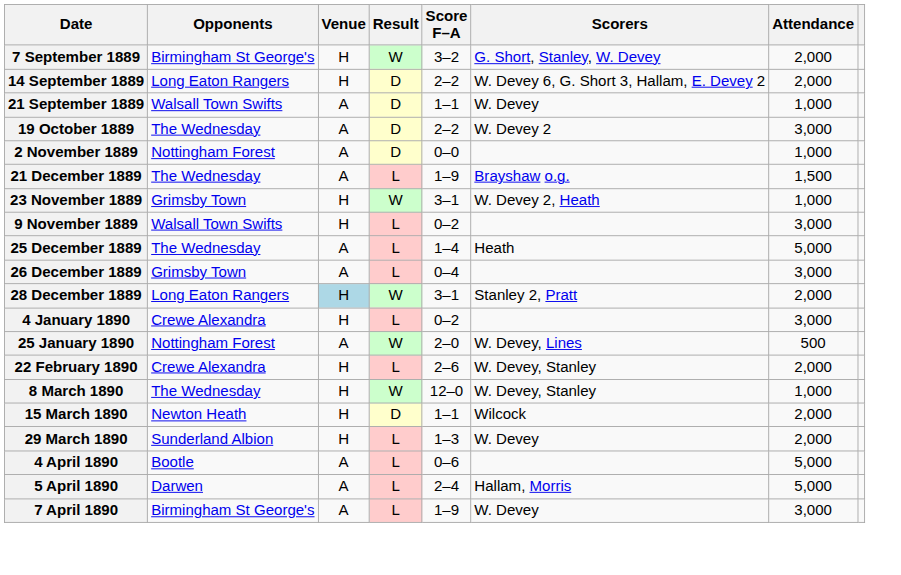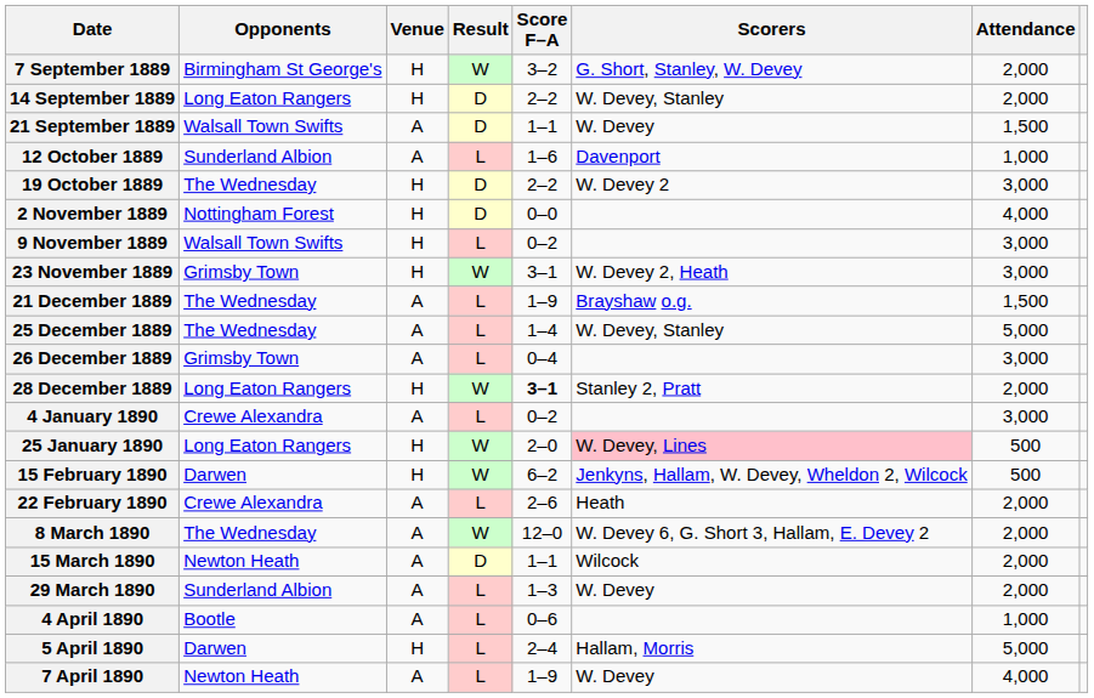14 September 1889 | Scorers: W. Devey 6, G. Short 3, Hallam, E. Devey 2 -> W. Devey, Stanley
21 September 1889 | Attendance: 1,000 -> 1,500
+ row: 12 October 1889 | Sunderland Albion | A | L | 1–6 | Davenport | 1,000
19 October 1889 | Venue: A -> H
2 November 1889 | Venue: A -> H
2 November 1889 | Attendance: 1,000 -> 4,000
rows swapped: 9 November 1889 <-> 21 December 1889
23 November 1889 | Attendance: 1,000 -> 3,000
25 December 1889 | Scorers: Heath -> W. Devey, Stanley
28 December 1889 | Venue: lightblue background -> no background
28 December 1889 | Score F–A: normal -> bold
4 January 1890 | Venue: H -> A
25 January 1890 | Opponents: Nottingham Forest -> Long Eaton Rangers
25 January 1890 | Venue: A -> H
25 January 1890 | Scorers: no background -> pink background
+ row: 15 February 1890 | Darwen | H | W | 6–2 | Jenkyns, Hallam, W. Devey, Wheldon 2, Wilcock | 500
22 February 1890 | Venue: H -> A
22 February 1890 | Scorers: W. Devey, Stanley -> Heath
8 March 1890 | Venue: H -> A
8 March 1890 | Scorers: W. Devey, Stanley -> W. Devey 6, G. Short 3, Hallam, E. Devey 2
8 March 1890 | Attendance: 1,000 -> 2,000
15 March 1890 | Venue: H -> A
29 March 1890 | Venue: H -> A
4 April 1890 | Attendance: 5,000 -> 1,000
5 April 1890 | Venue: A -> H
7 April 1890 | Opponents: Birmingham St George's -> Newton Heath
7 April 1890 | Attendance: 3,000 -> 4,000
